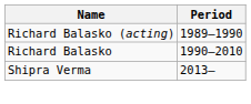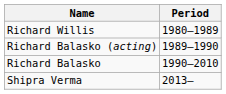+ row: Richard Willis | 1980–1989
